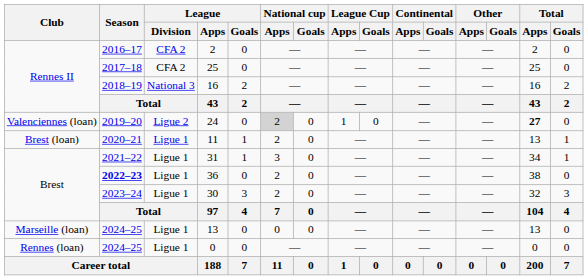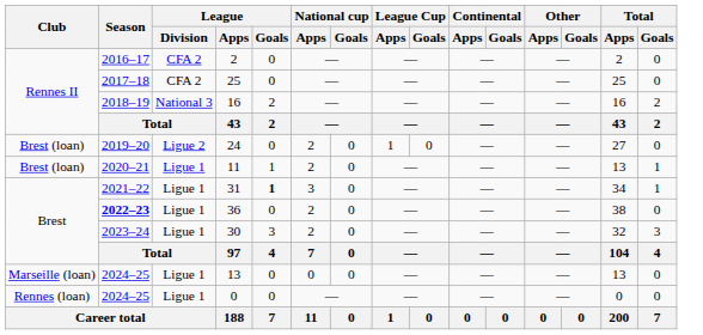24 | Club: Valenciennes (loan) -> Brest (loan)
24 | National cup / Apps: lightgrey background -> no background
24 | Total / Apps: bold -> normal
31 | League / Goals: normal -> bold
